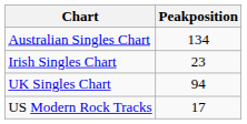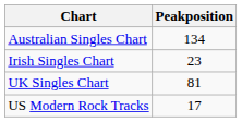UK Singles Chart | Peakposition: 94 -> 81
